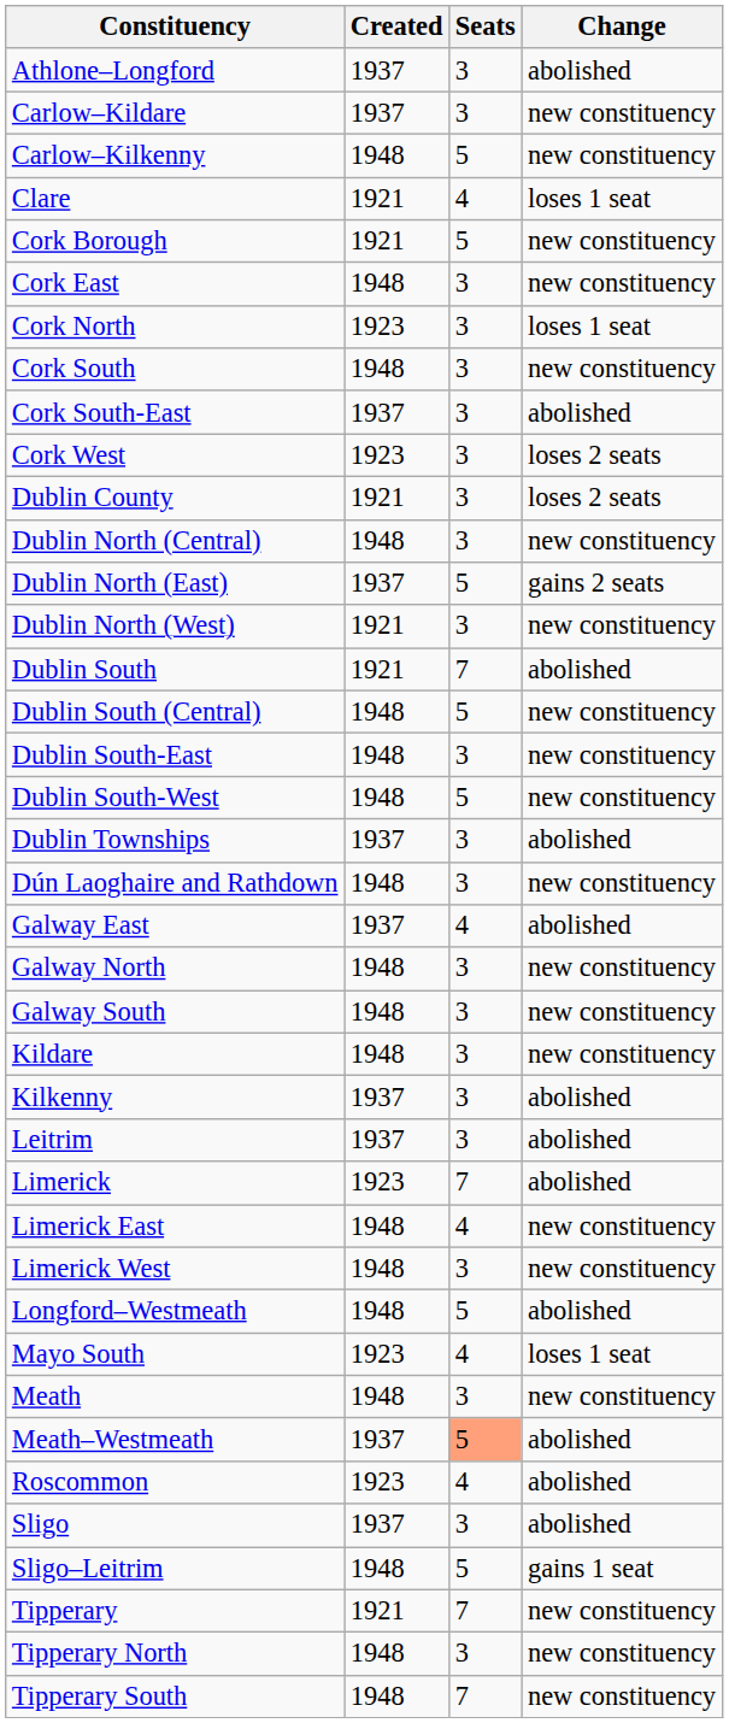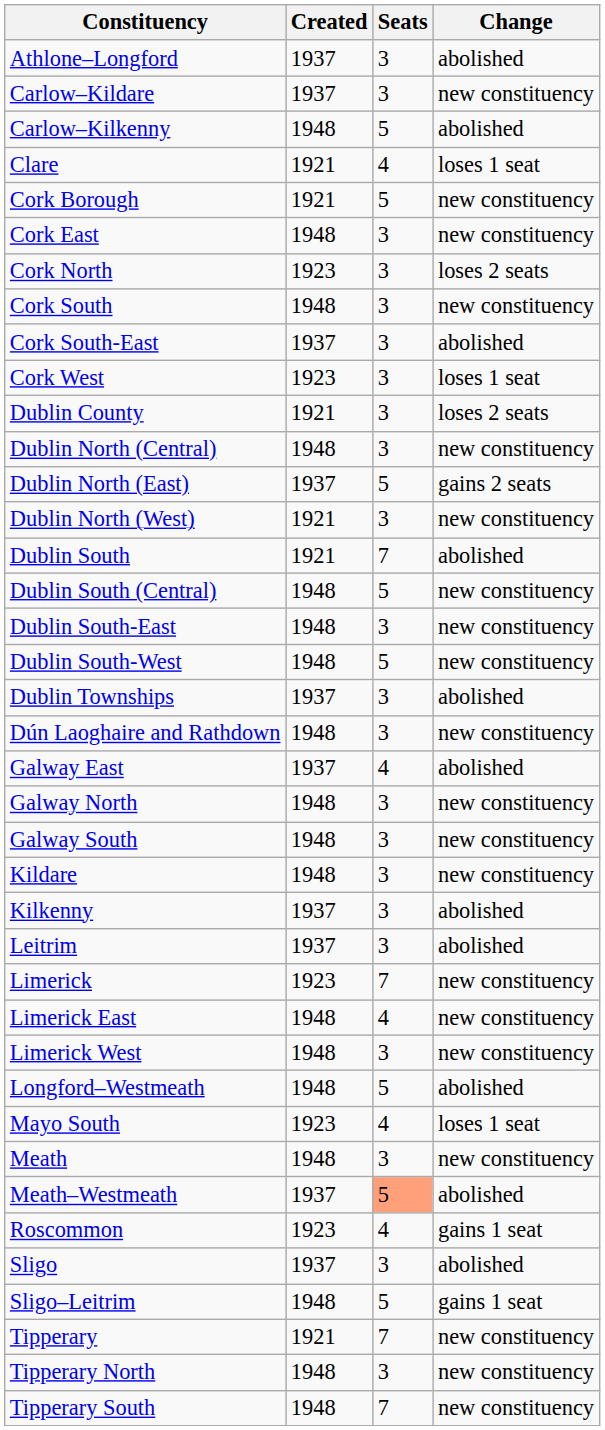Carlow–Kilkenny | Change: new constituency -> abolished
Cork North | Change: loses 1 seat -> loses 2 seats
Cork West | Change: loses 2 seats -> loses 1 seat
Limerick | Change: abolished -> new constituency
Roscommon | Change: abolished -> gains 1 seat
